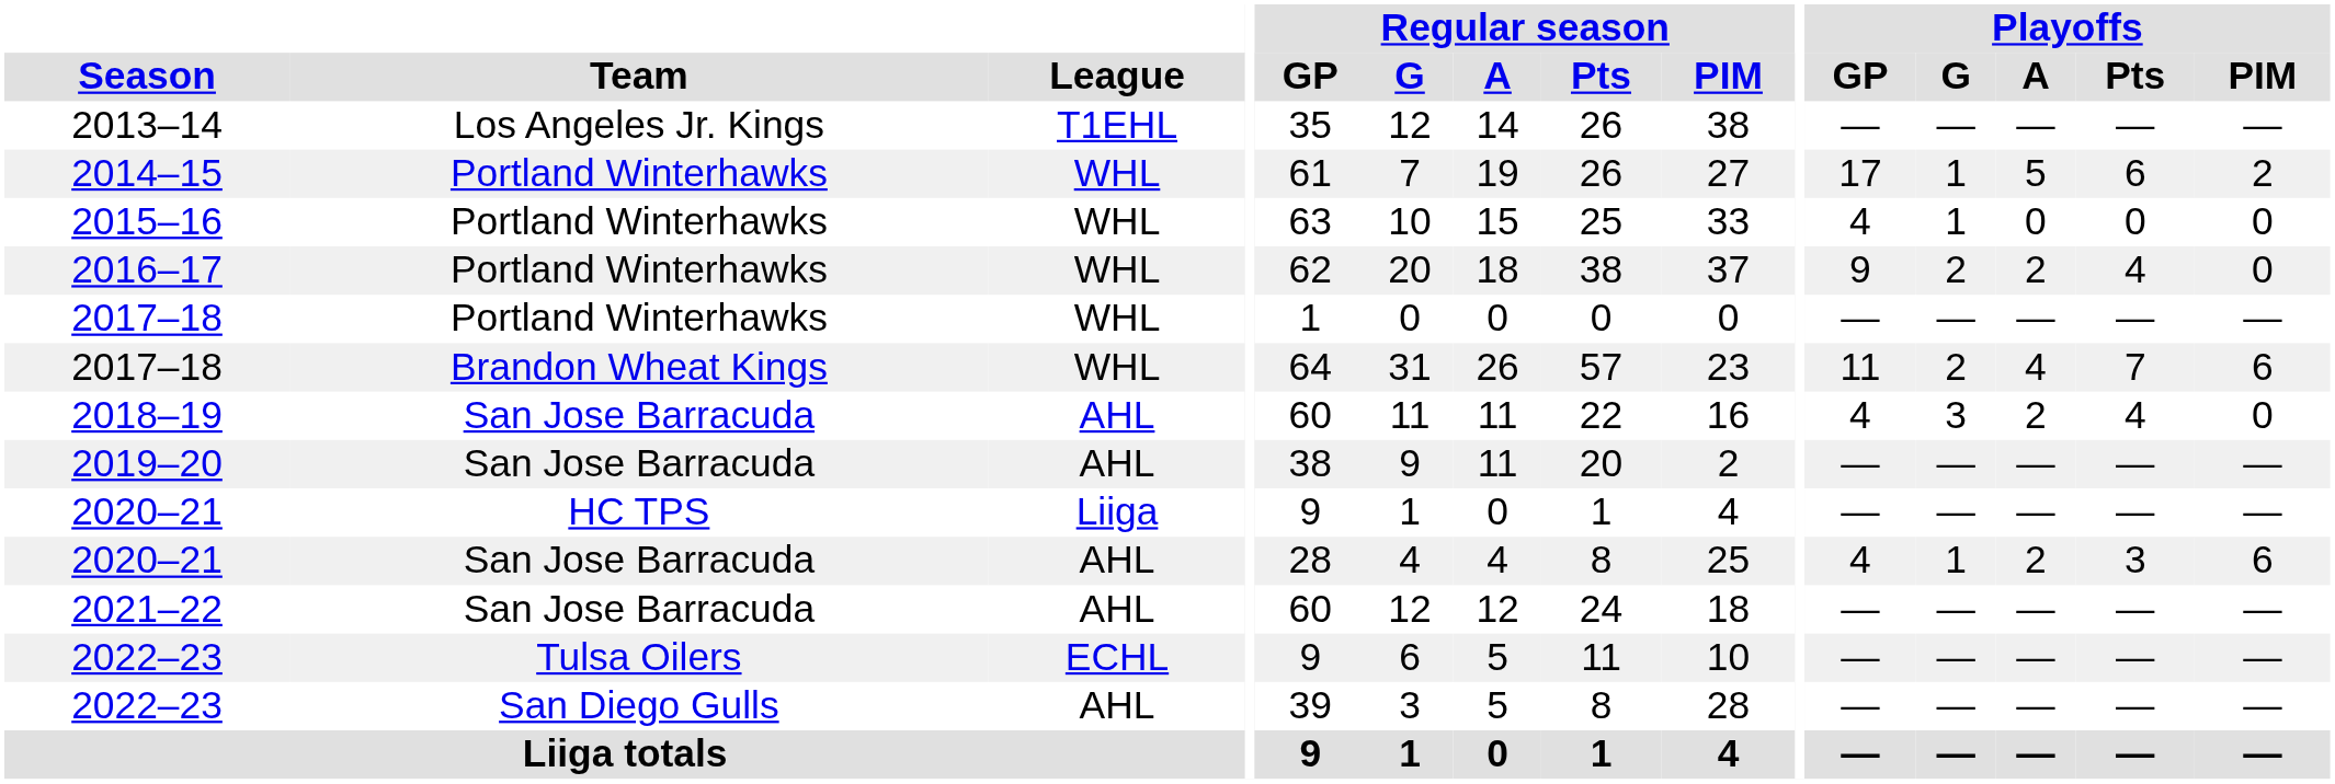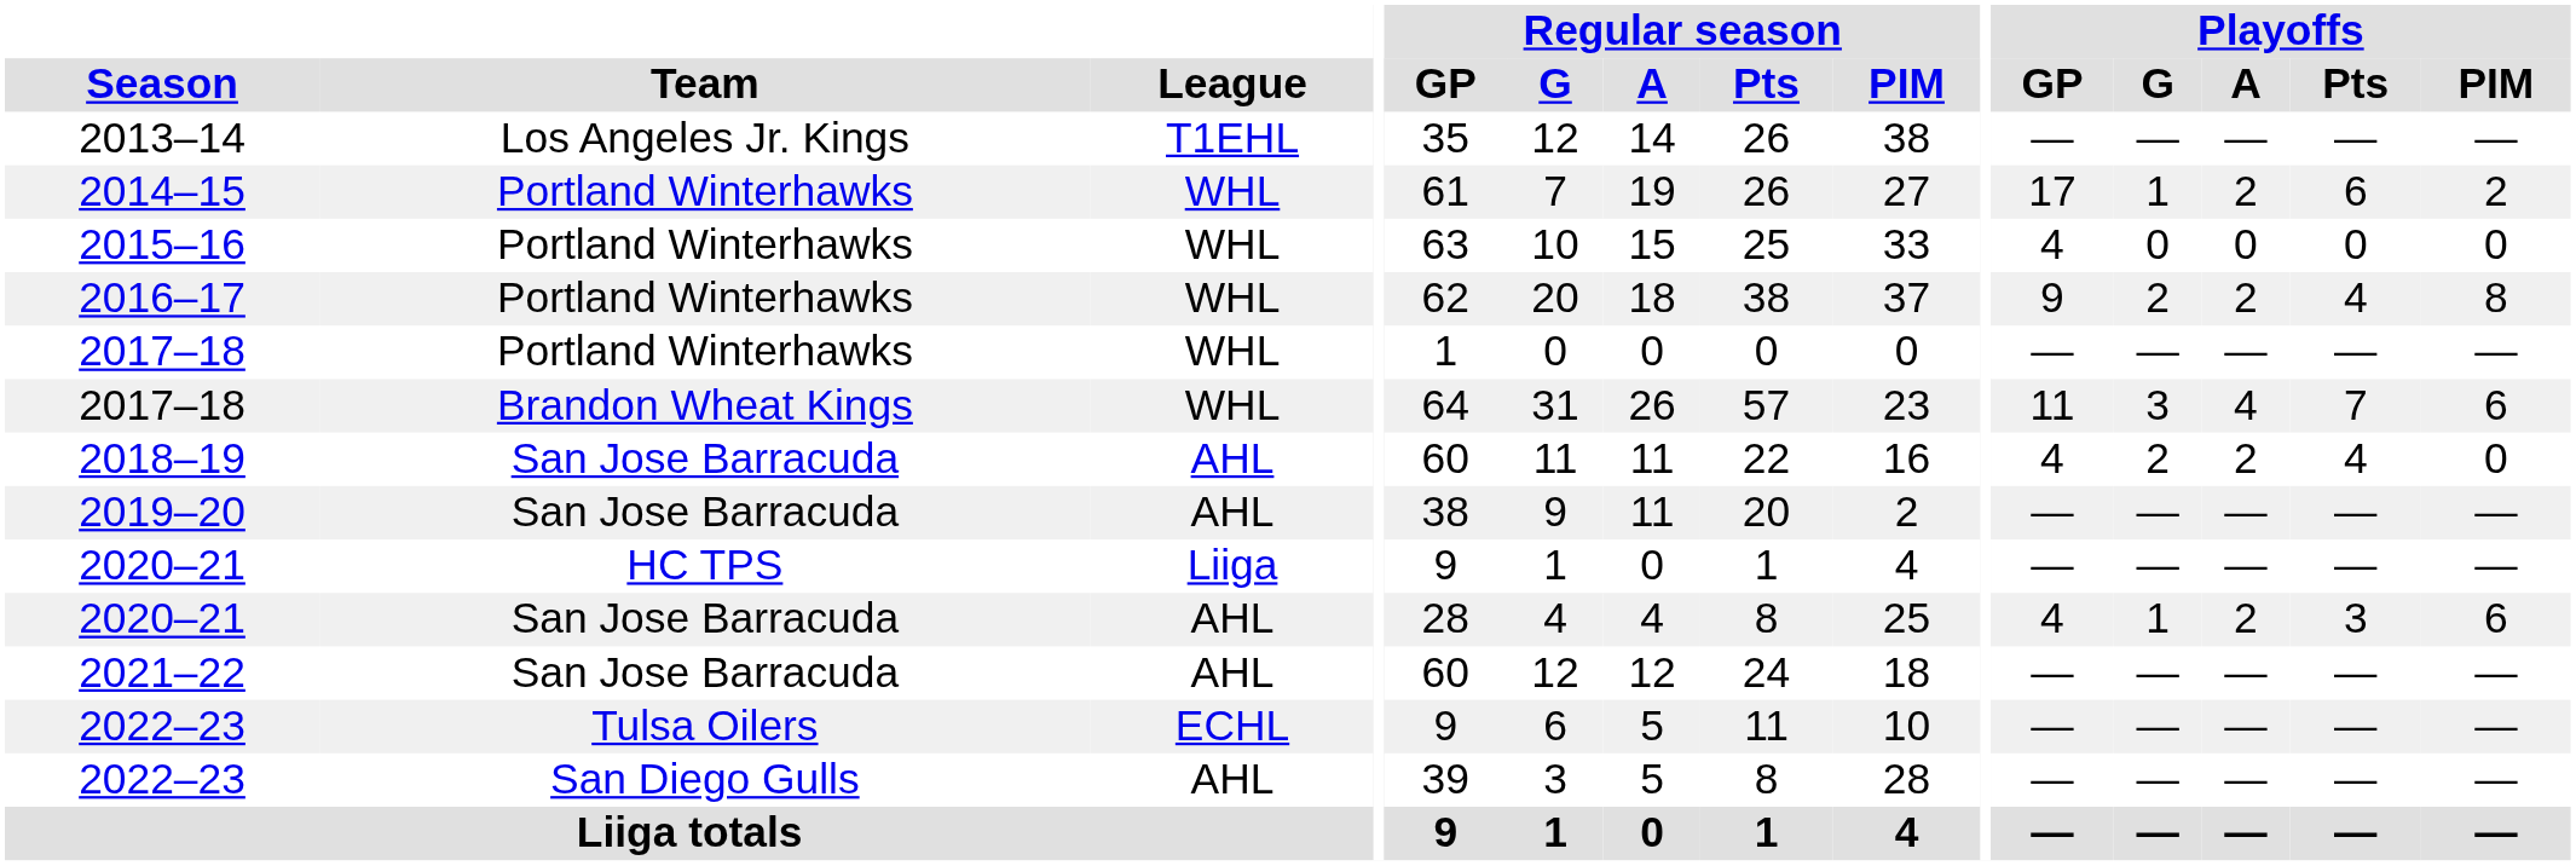2014–15 | Playoffs / A: 5 -> 2
2015–16 | Playoffs / G: 1 -> 0
2016–17 | Playoffs / PIM: 0 -> 8
2017–18 / Brandon Wheat Kings | Playoffs / G: 2 -> 3
2018–19 | Playoffs / G: 3 -> 2
